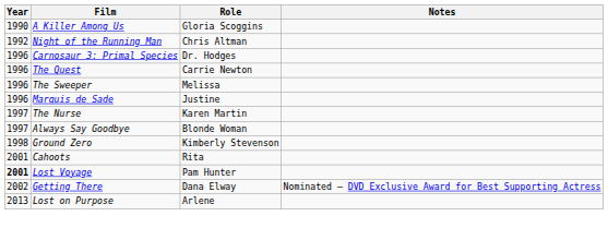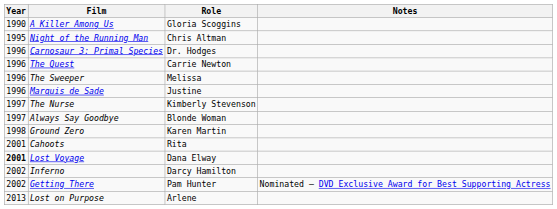Night of the Running Man | Year: 1992 -> 1995
The Nurse | Role: Karen Martin -> Kimberly Stevenson
Ground Zero | Role: Kimberly Stevenson -> Karen Martin
Lost Voyage | Role: Pam Hunter -> Dana Elway
+ row: 2002 | Inferno | Darcy Hamilton
Getting There | Role: Dana Elway -> Pam Hunter
